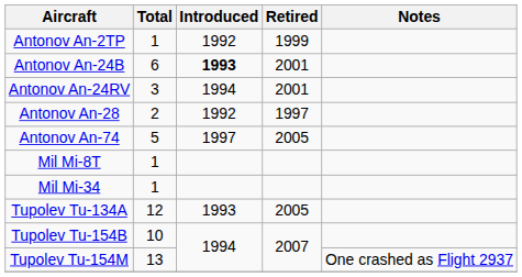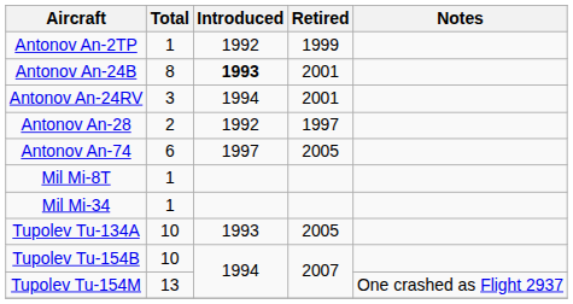Antonov An-24B | Total: 6 -> 8
Antonov An-74 | Total: 5 -> 6
Tupolev Tu-134A | Total: 12 -> 10
